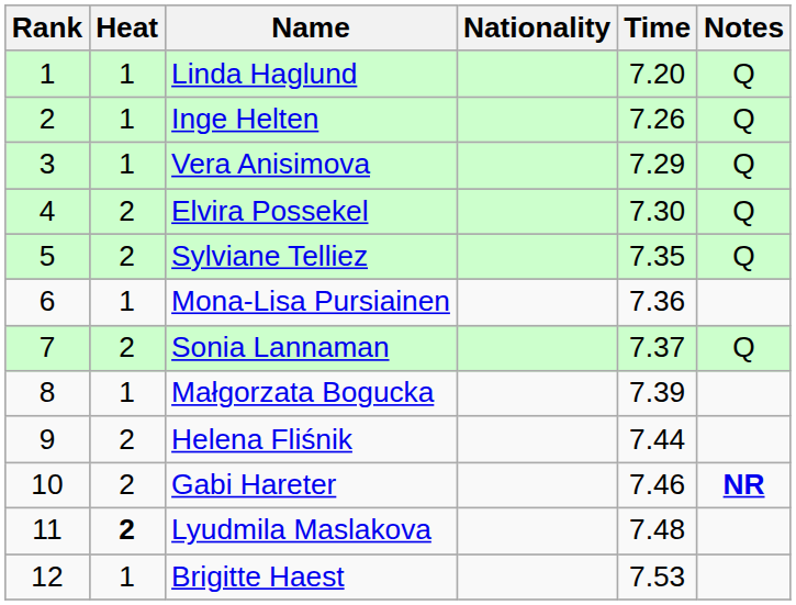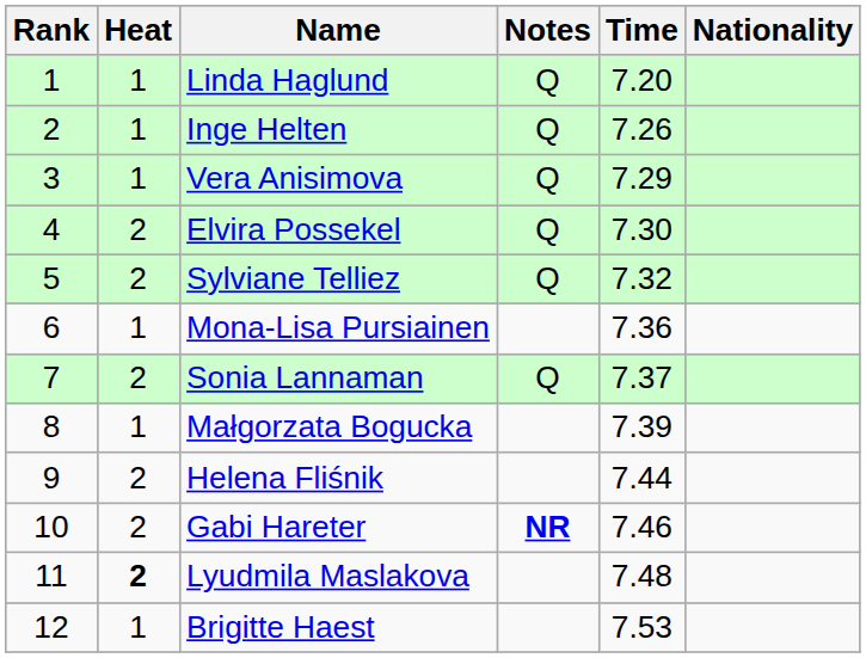columns swapped: Nationality <-> Notes
Sylviane Telliez | Time: 7.35 -> 7.32
